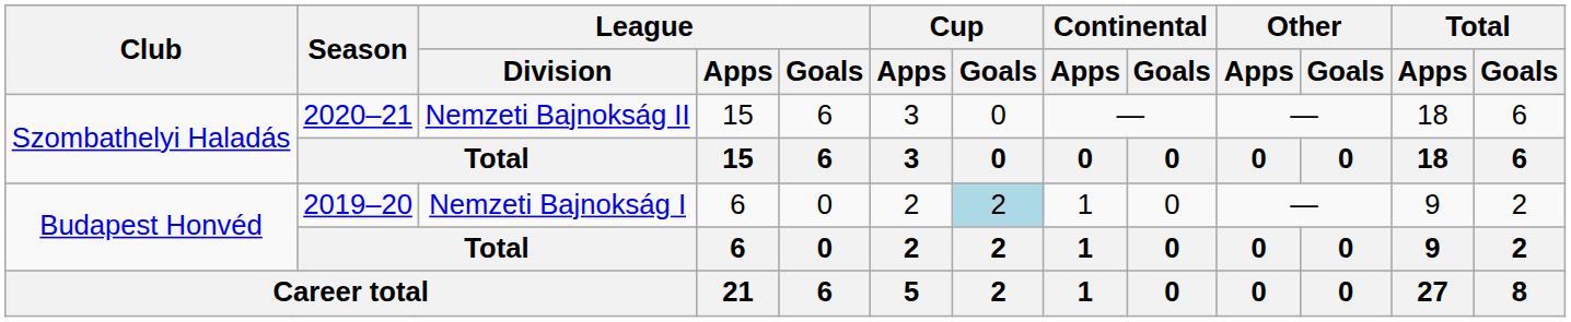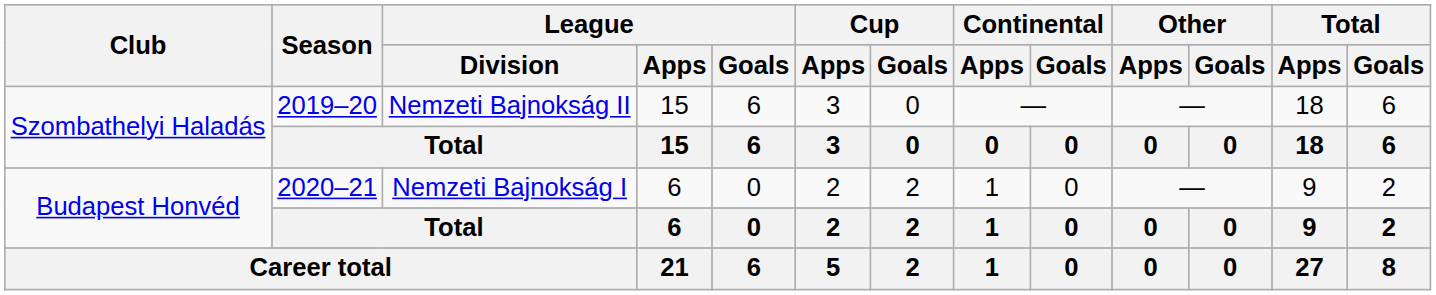Szombathelyi Haladás / Nemzeti Bajnokság II | Season: 2020–21 -> 2019–20
Budapest Honvéd / Nemzeti Bajnokság I | Season: 2019–20 -> 2020–21
Budapest Honvéd / Nemzeti Bajnokság I | Cup / Goals: lightblue background -> no background
